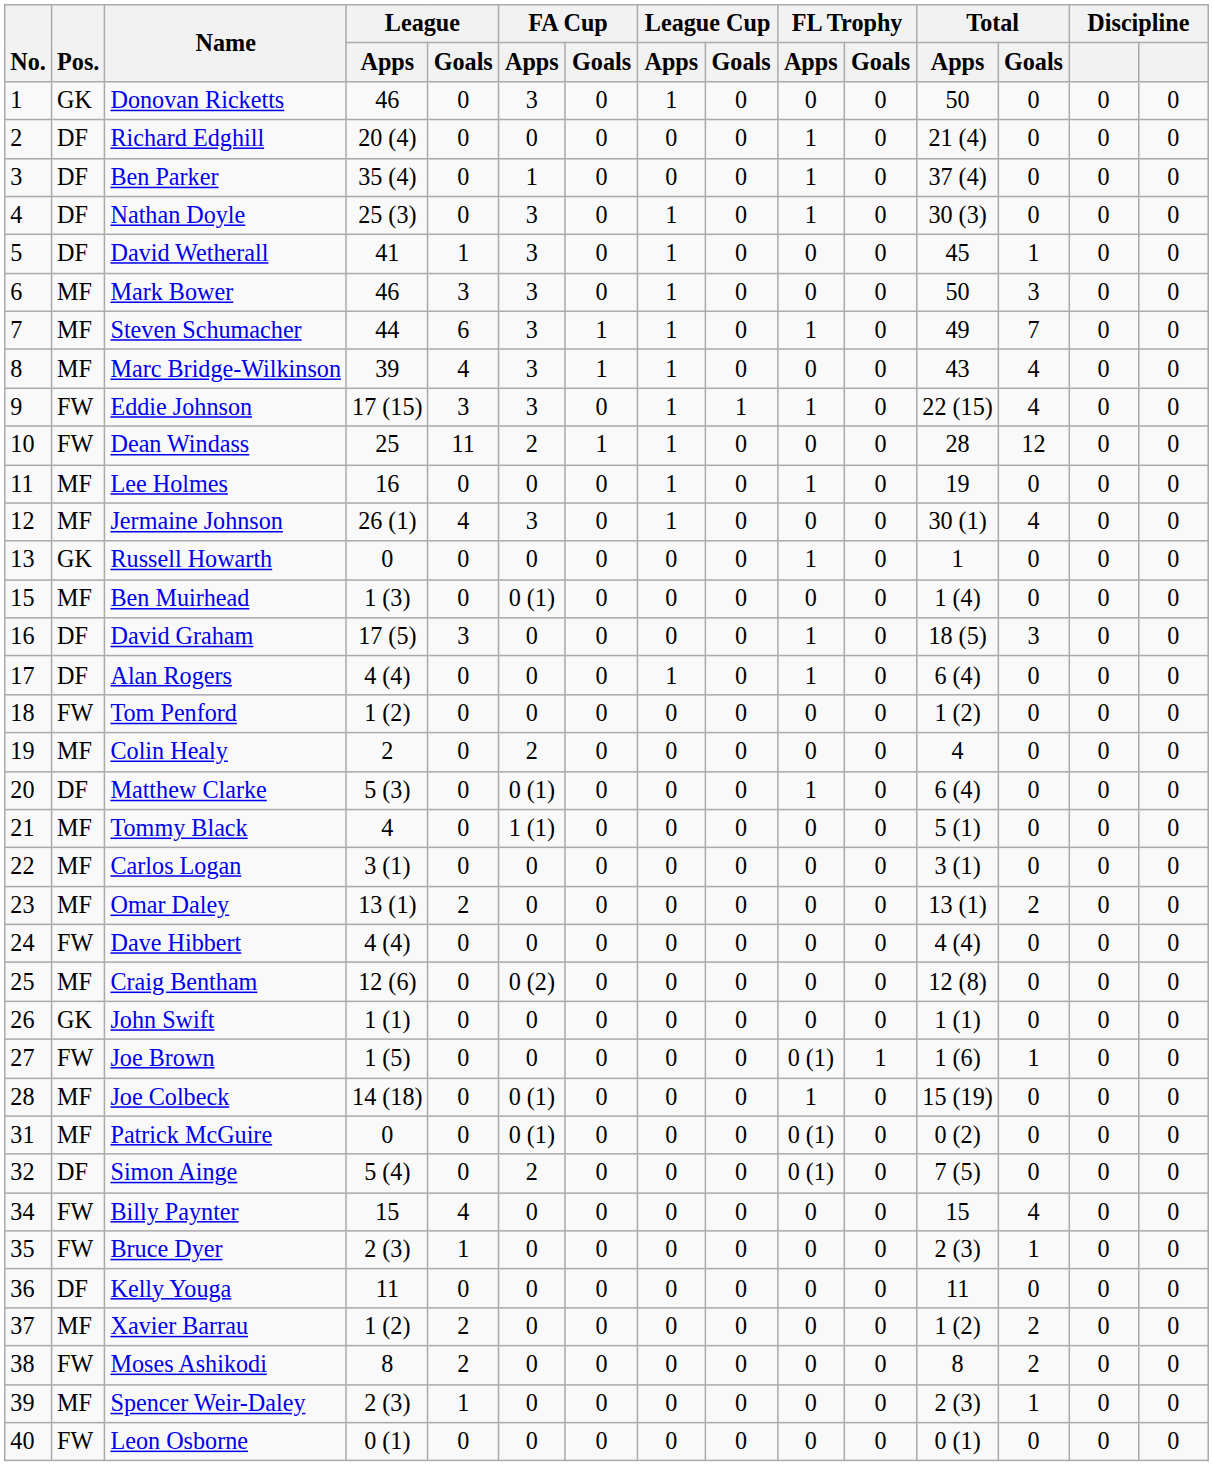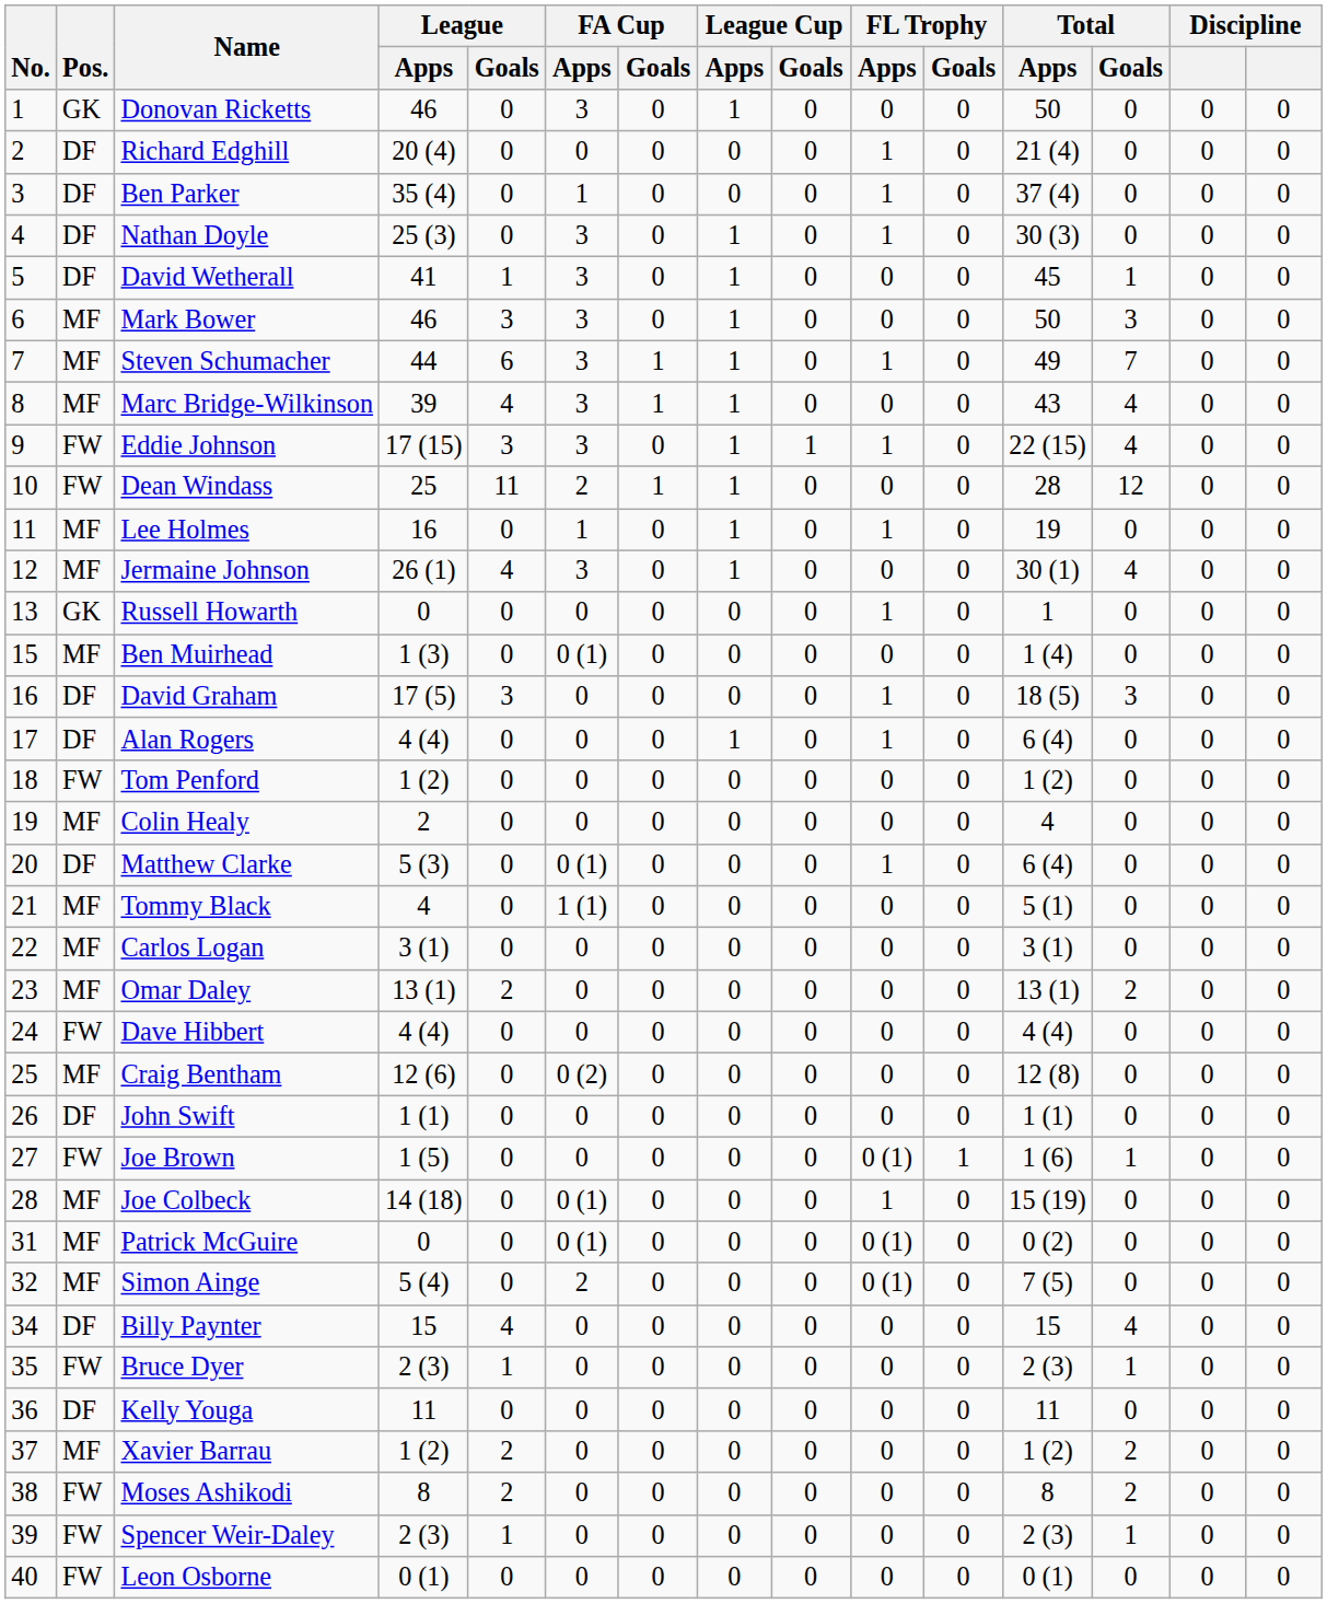Lee Holmes | FA Cup / Apps: 0 -> 1
Colin Healy | FA Cup / Apps: 2 -> 0
John Swift | Pos.: GK -> DF
Simon Ainge | Pos.: DF -> MF
Billy Paynter | Pos.: FW -> DF
Spencer Weir-Daley | Pos.: MF -> FW
